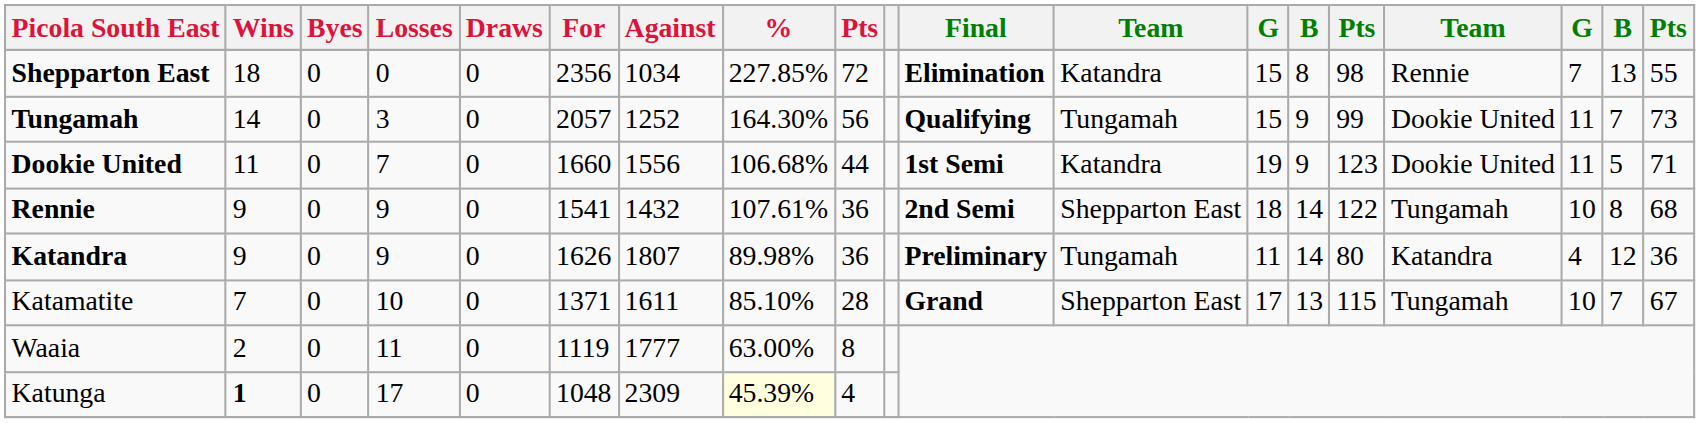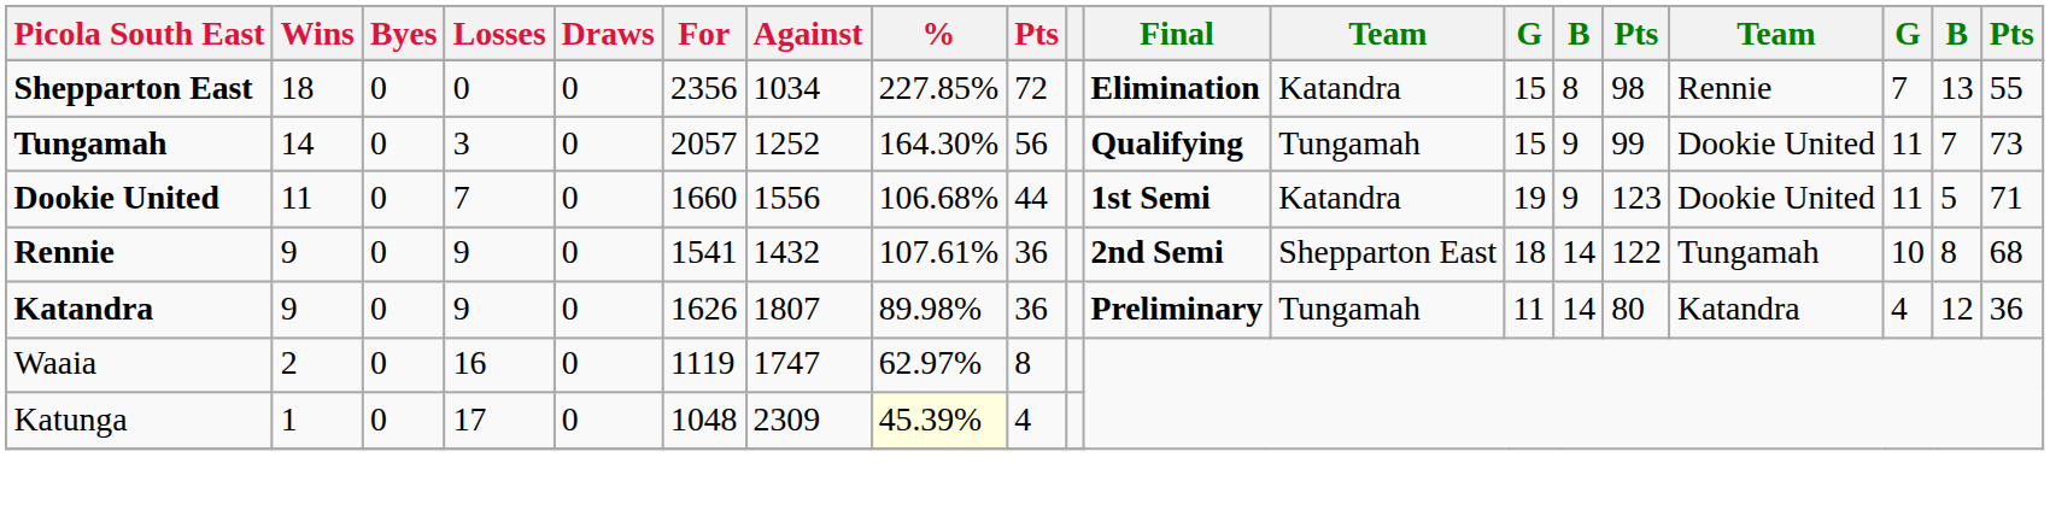- row: Katamatite | 7 | 0 | 10 | 0 | 1371 | 1611 | 85.10% | 28 | Grand | Shepparton East | 17 | 13 | 115 | Tungamah | 10 | 7 | 67
Waaia | Losses: 11 -> 16
Waaia | Against: 1777 -> 1747
Waaia | %: 63.00% -> 62.97%
Katunga | Wins: bold -> normal
